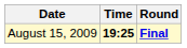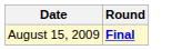- column: Time | 19:25
